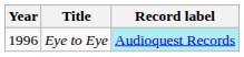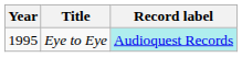Eye to Eye | Year: 1996 -> 1995
